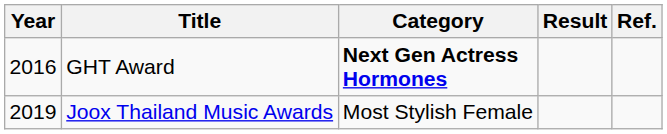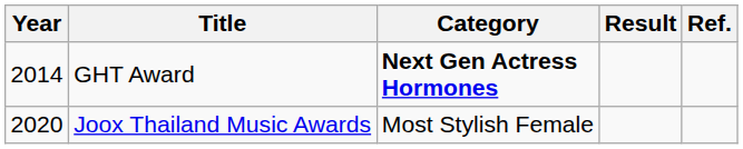GHT Award | Year: 2016 -> 2014
Joox Thailand Music Awards | Year: 2019 -> 2020
